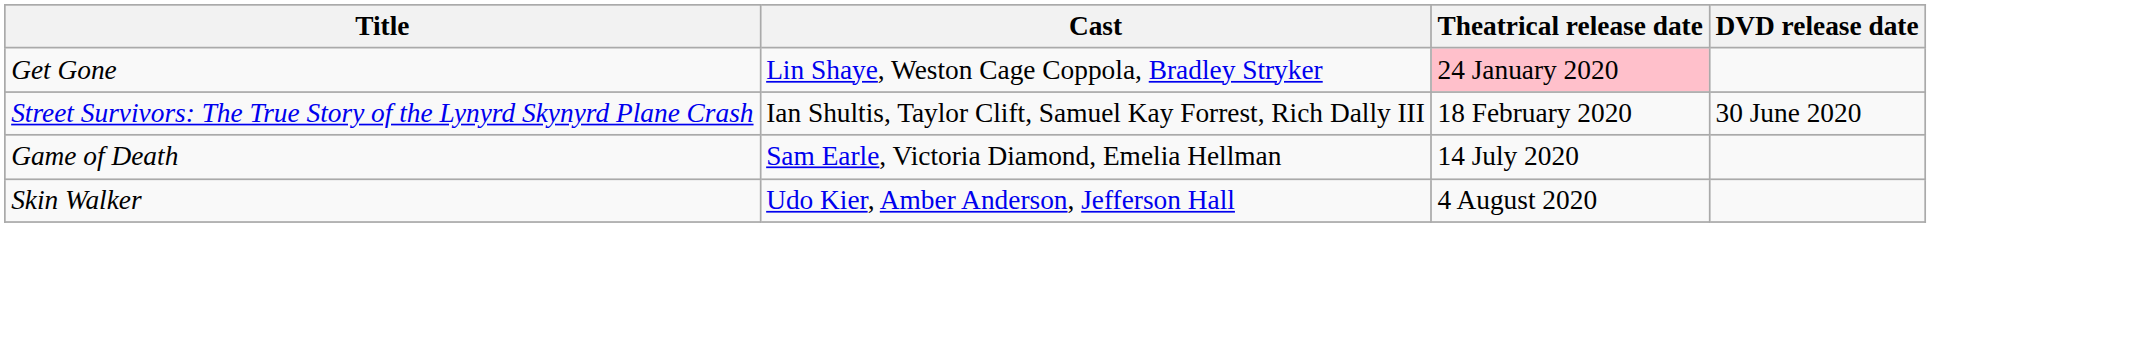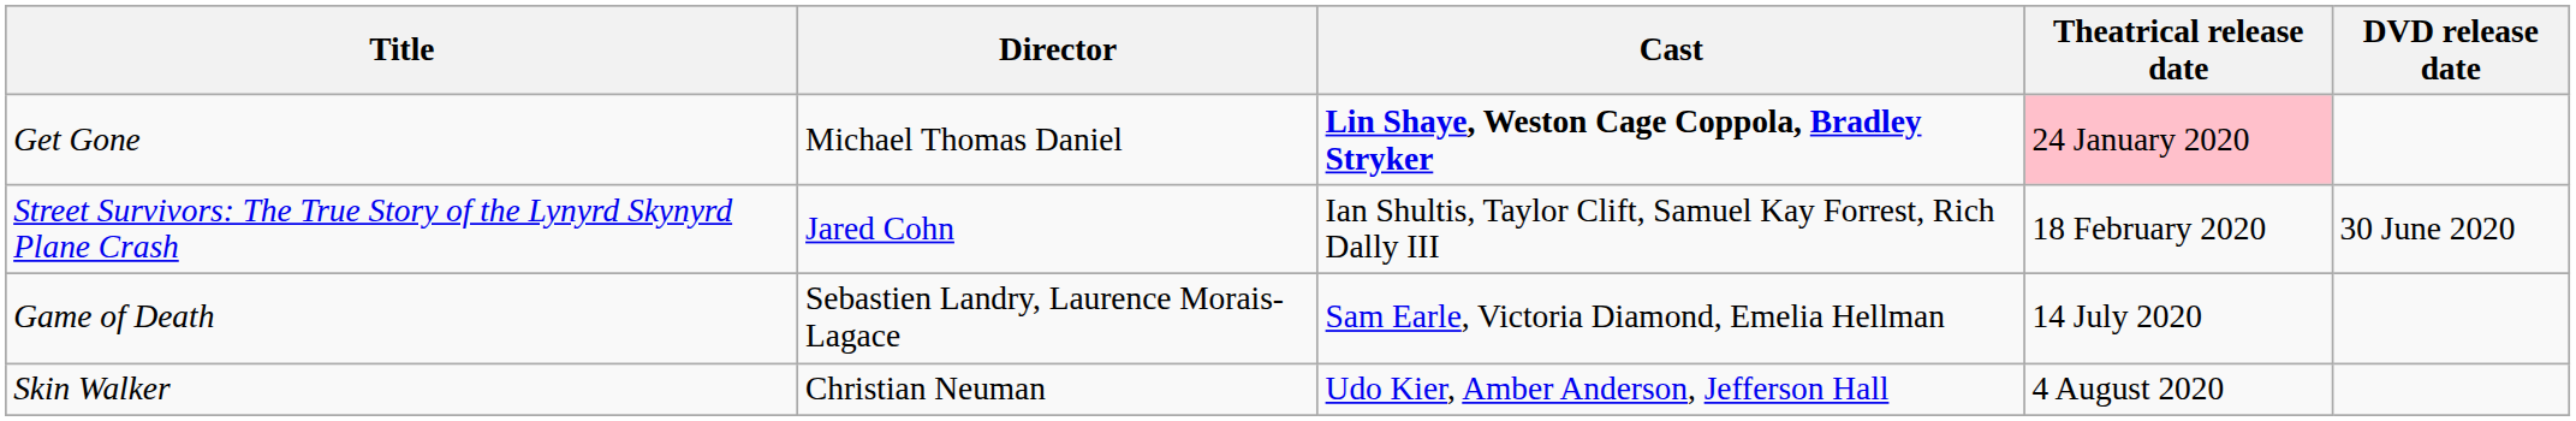+ column: Director | Michael Thomas Daniel | Jared Cohn | Sebastien Landry, Laurence Morais-Lagace | Christian Neuman
Get Gone | Cast: normal -> bold
